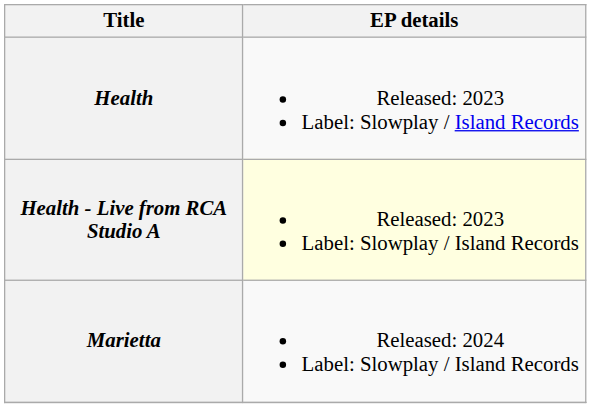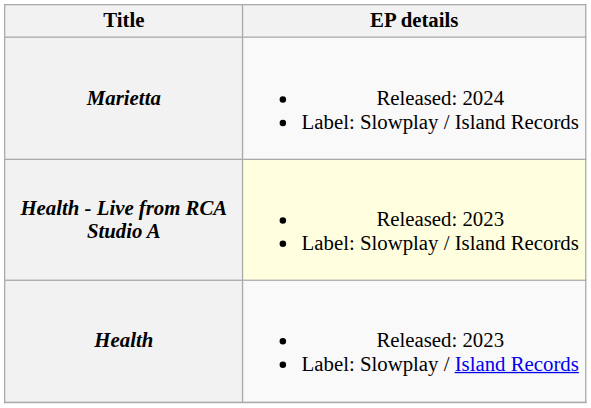rows swapped: Health <-> Marietta
